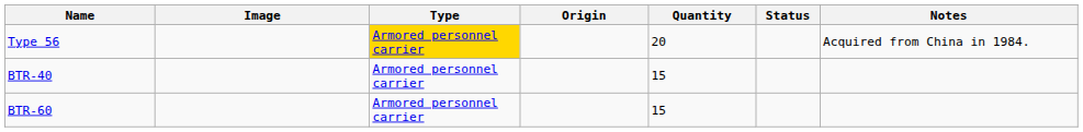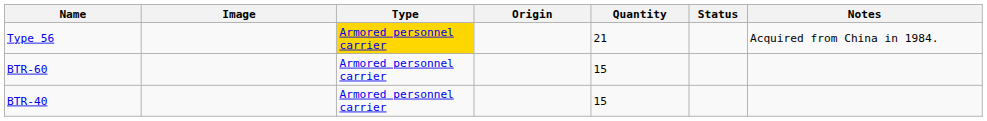Type 56 | Quantity: 20 -> 21
rows swapped: BTR-40 <-> BTR-60
